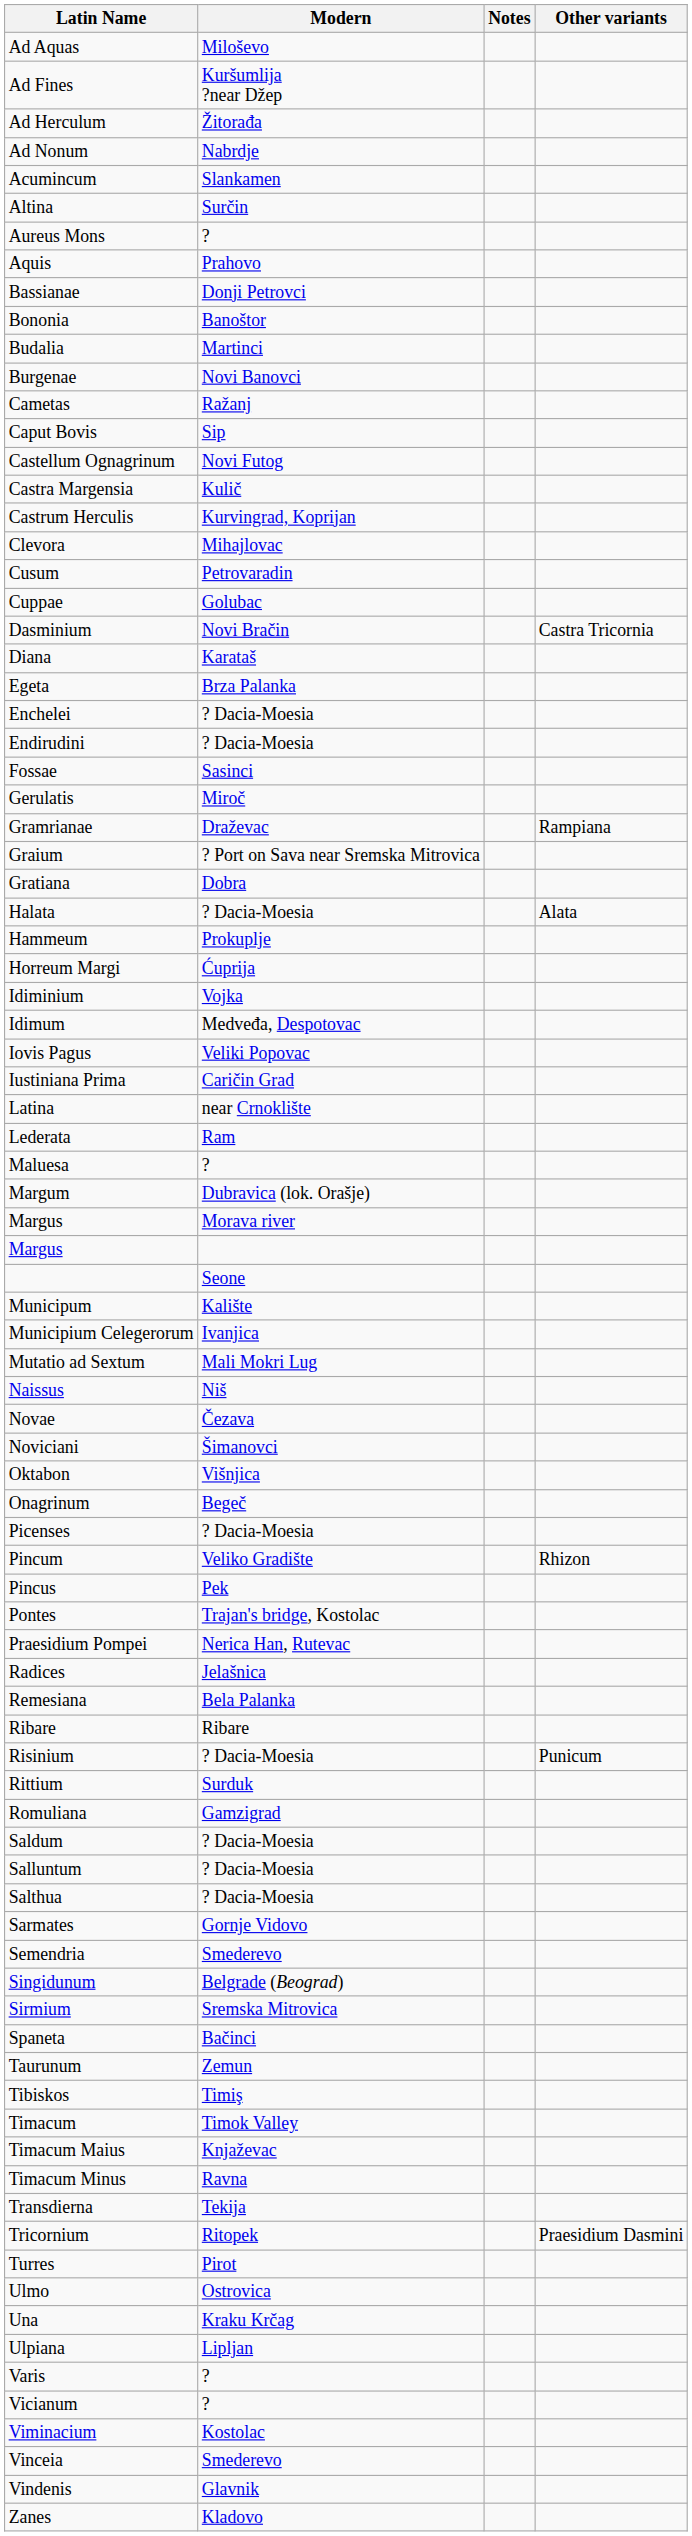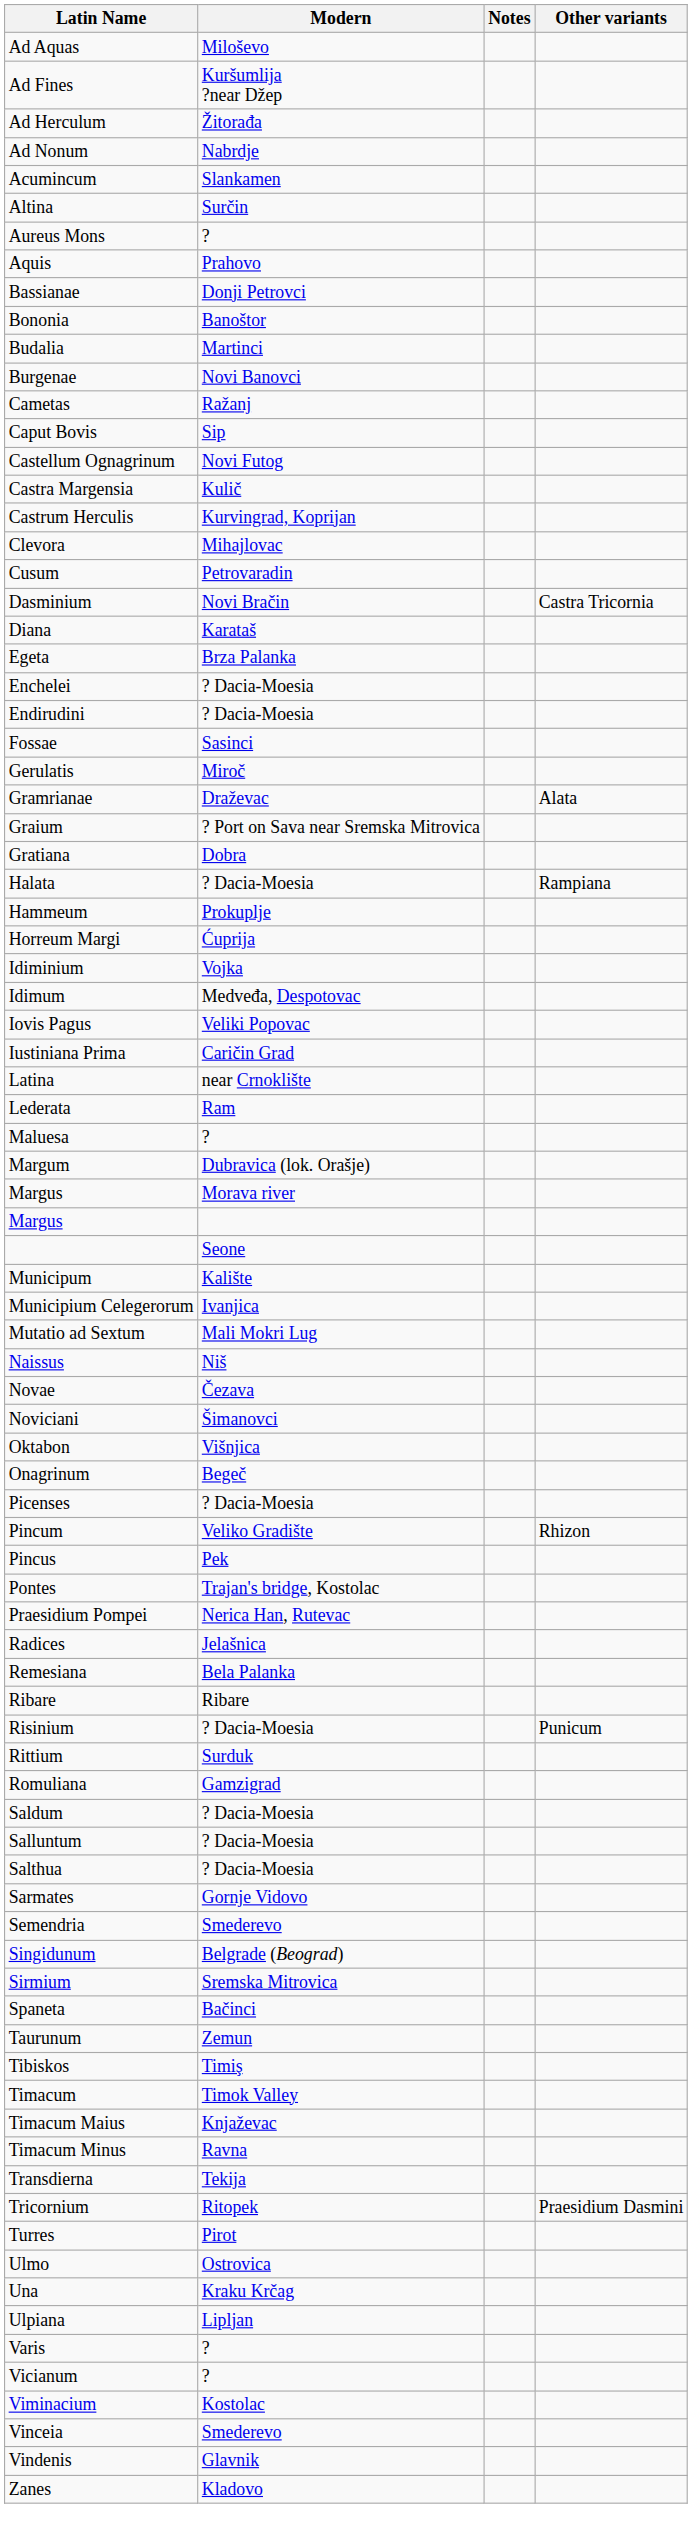- row: Cuppae | Golubac
Gramrianae | Other variants: Rampiana -> Alata
Halata | Other variants: Alata -> Rampiana
